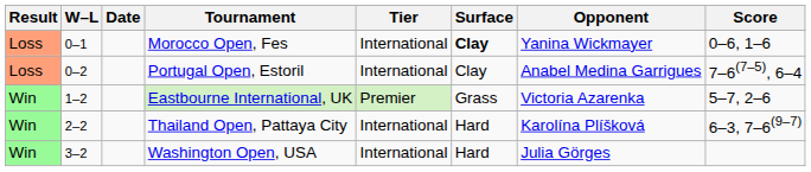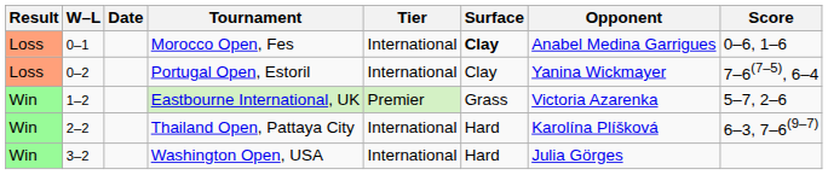Morocco Open, Fes | Opponent: Yanina Wickmayer -> Anabel Medina Garrigues
Portugal Open, Estoril | Opponent: Anabel Medina Garrigues -> Yanina Wickmayer
